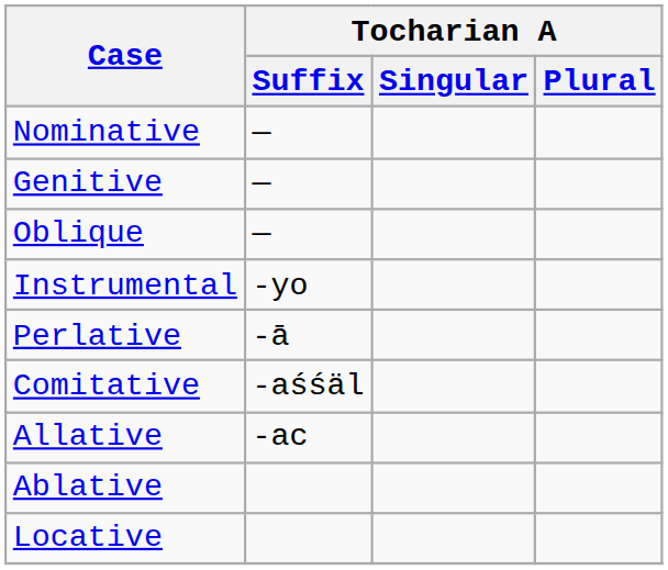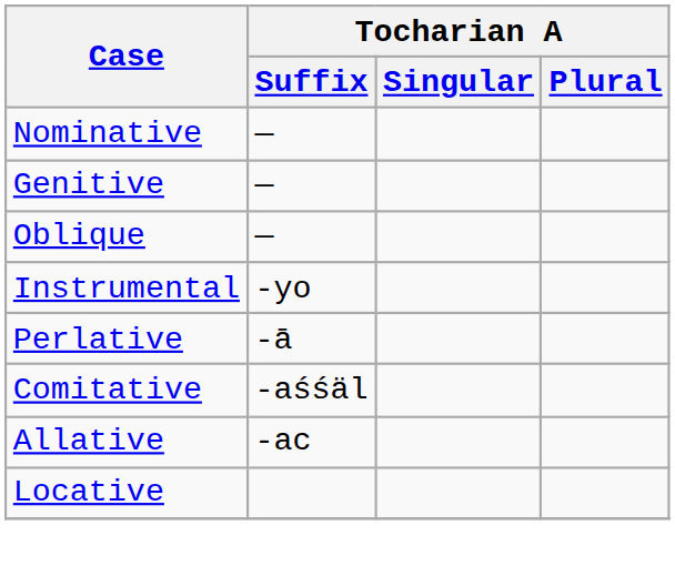- row: Ablative
